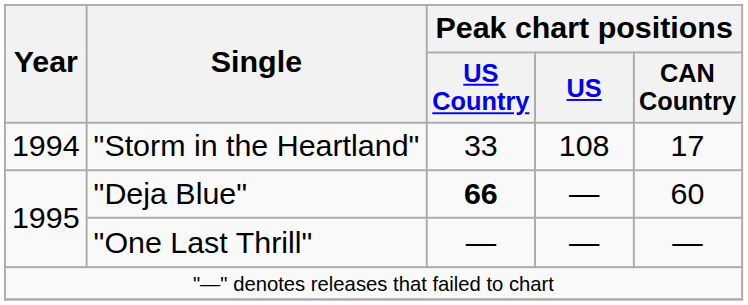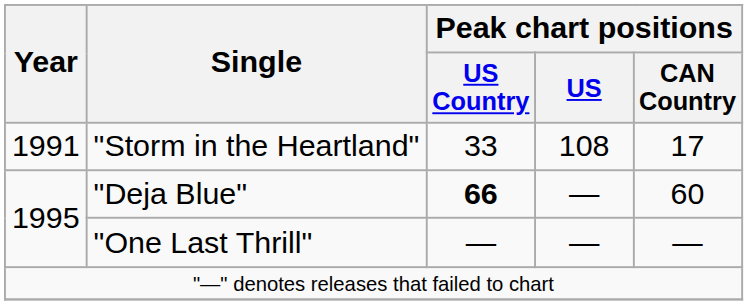"Storm in the Heartland" | Year: 1994 -> 1991
